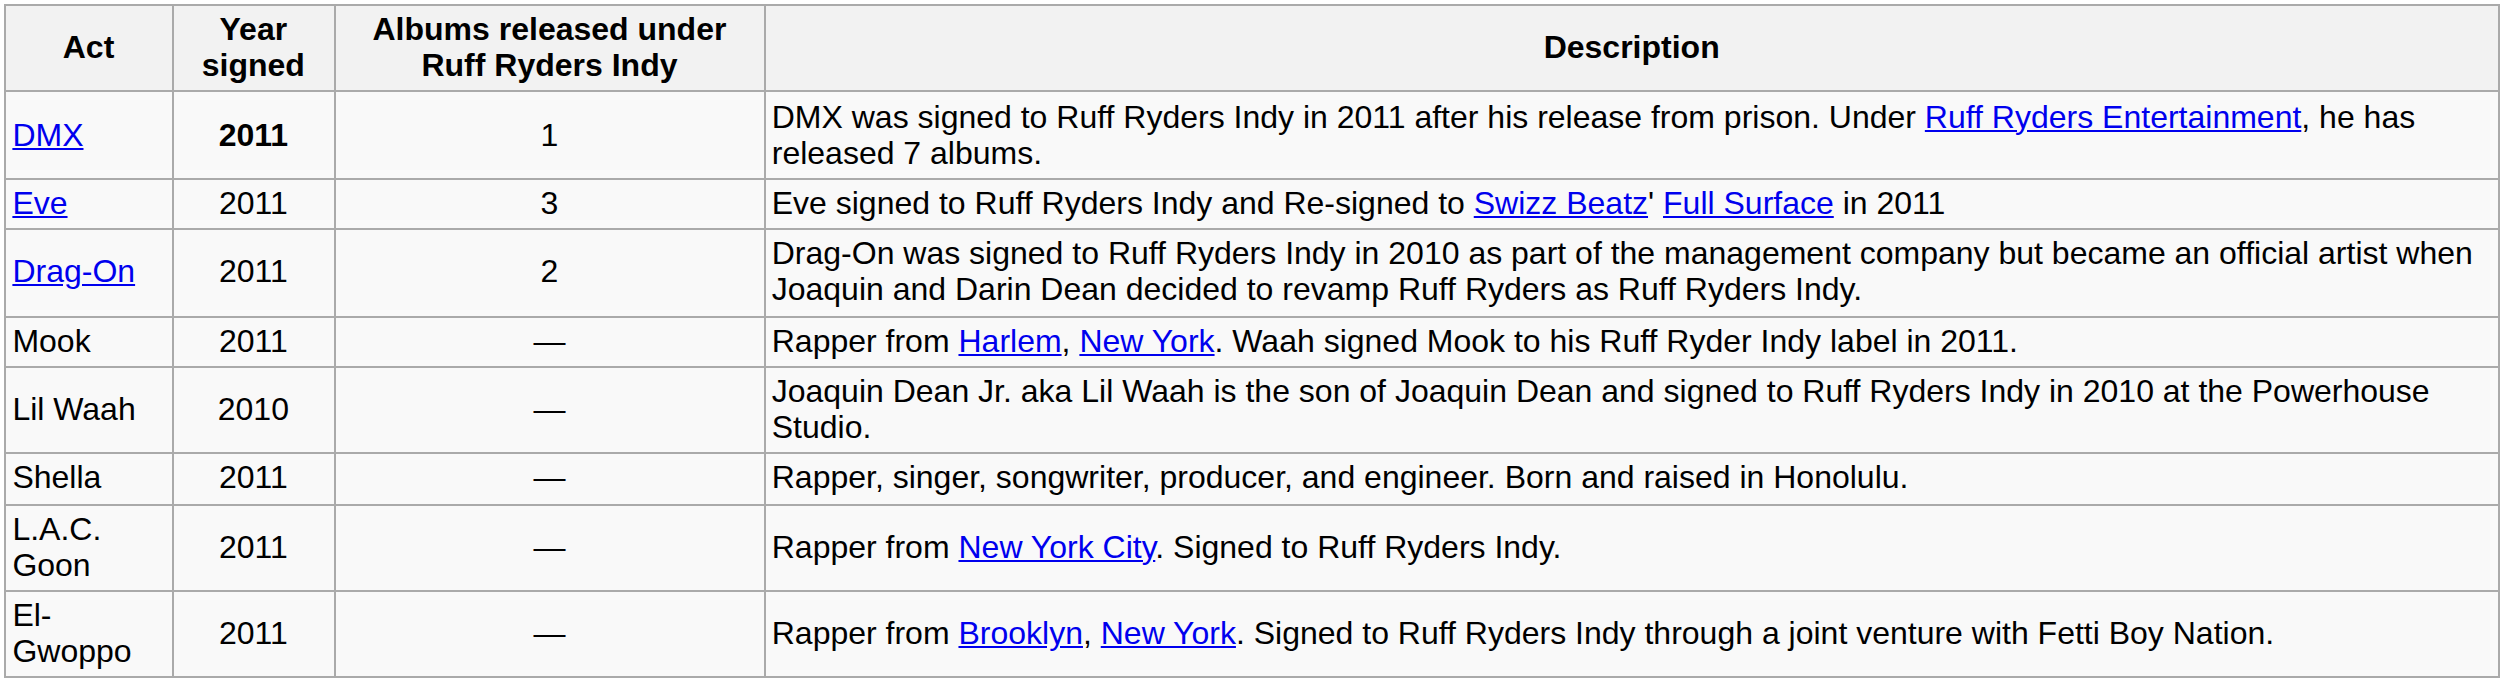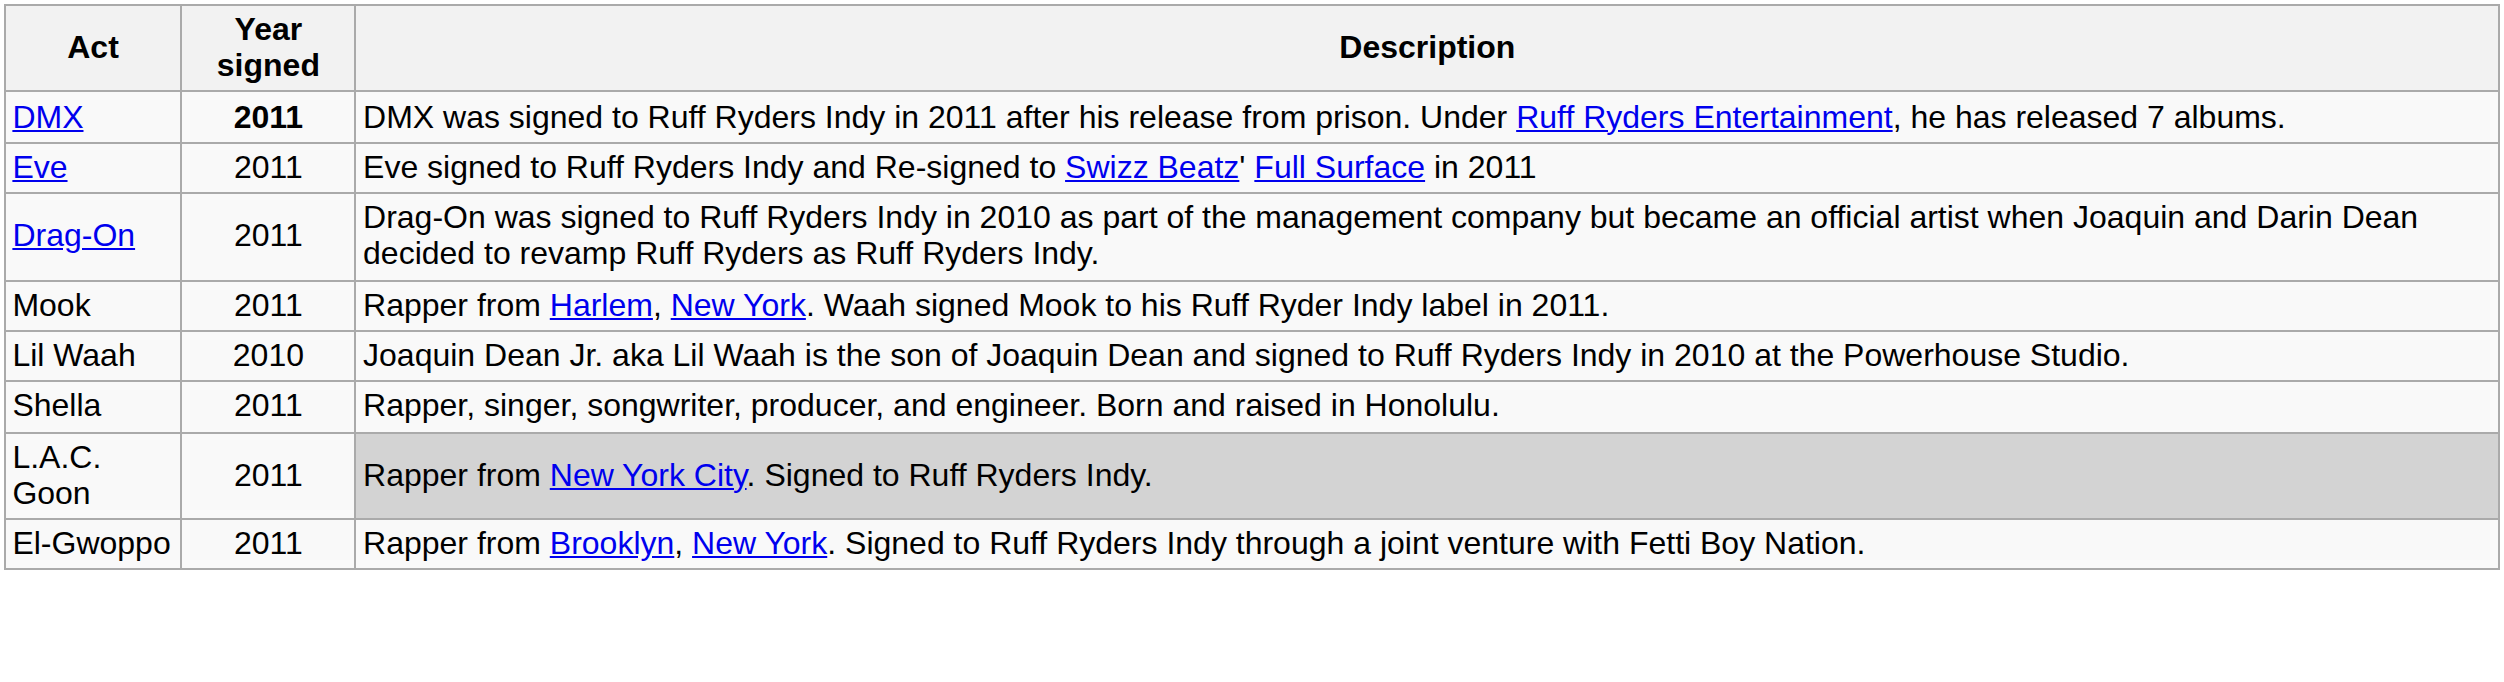- column: Albums released under Ruff Ryders Indy | 1 | 3 | 2 | — | — | — | — | —
L.A.C. Goon | Description: no background -> lightgrey background
